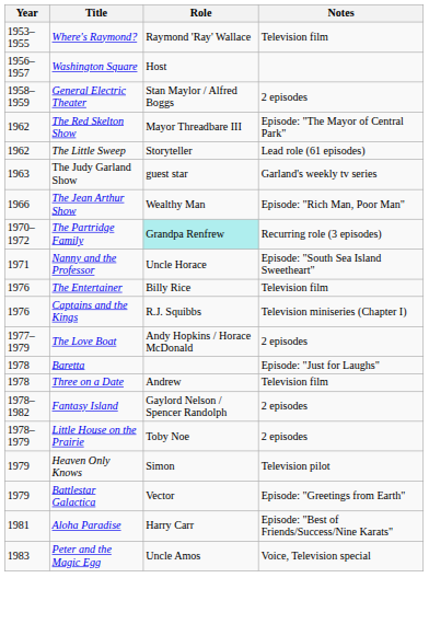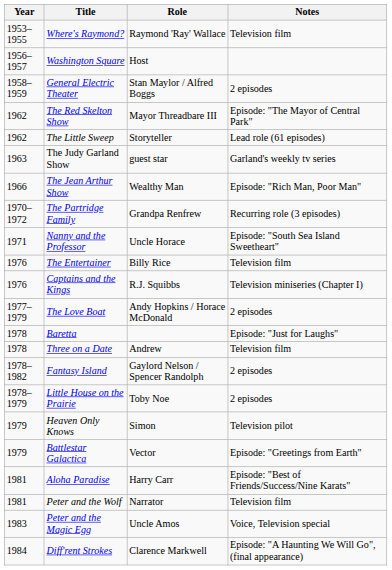The Partridge Family | Role: paleturquoise background -> no background
+ row: 1981 | Peter and the Wolf | Narrator | Television film
+ row: 1984 | Diff'rent Strokes | Clarence Markwell | Episode: "A Haunting We Will Go", (final appearance)
